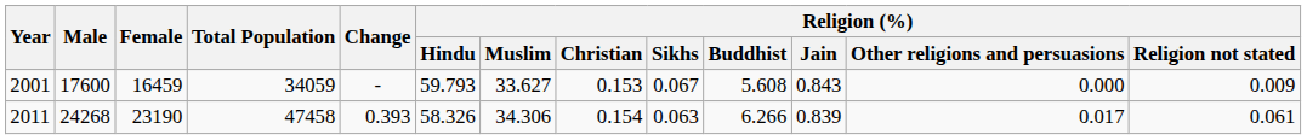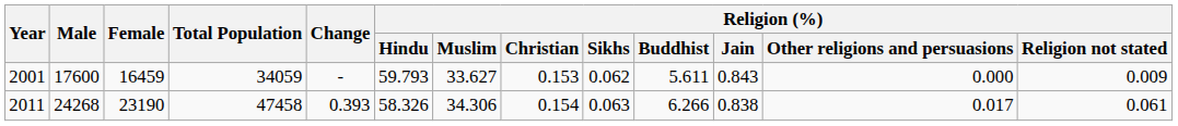2001 | Religion (%) / Sikhs: 0.067 -> 0.062
2001 | Religion (%) / Buddhist: 5.608 -> 5.611
2011 | Religion (%) / Jain: 0.839 -> 0.838
